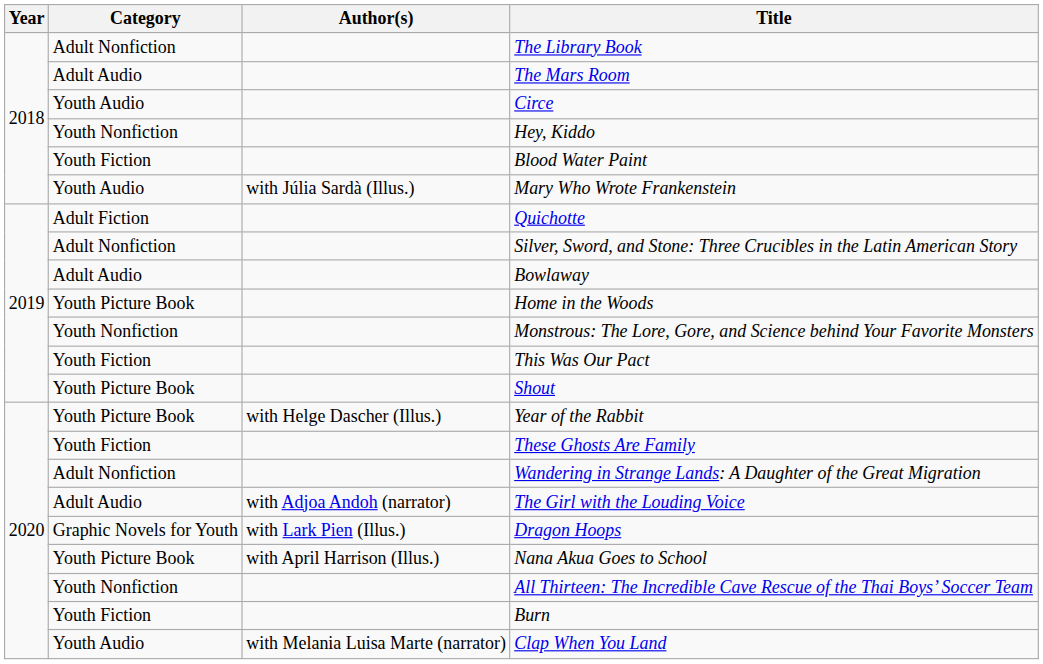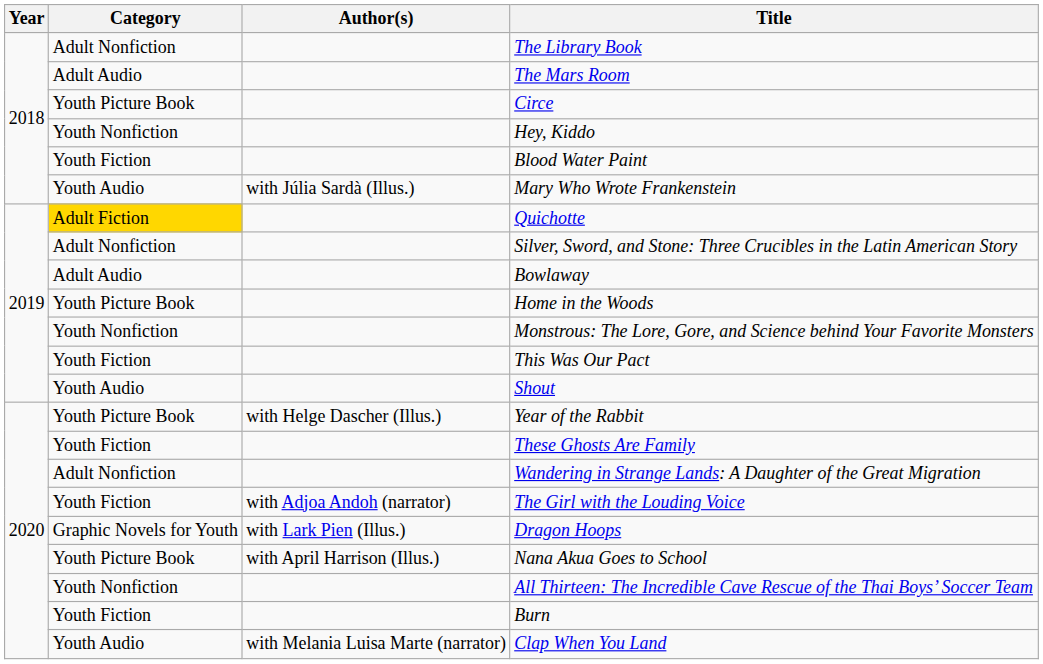Circe | Category: Youth Audio -> Youth Picture Book
Quichotte | Category: no background -> gold background
Shout | Category: Youth Picture Book -> Youth Audio
The Girl with the Louding Voice | Category: Adult Audio -> Youth Fiction
